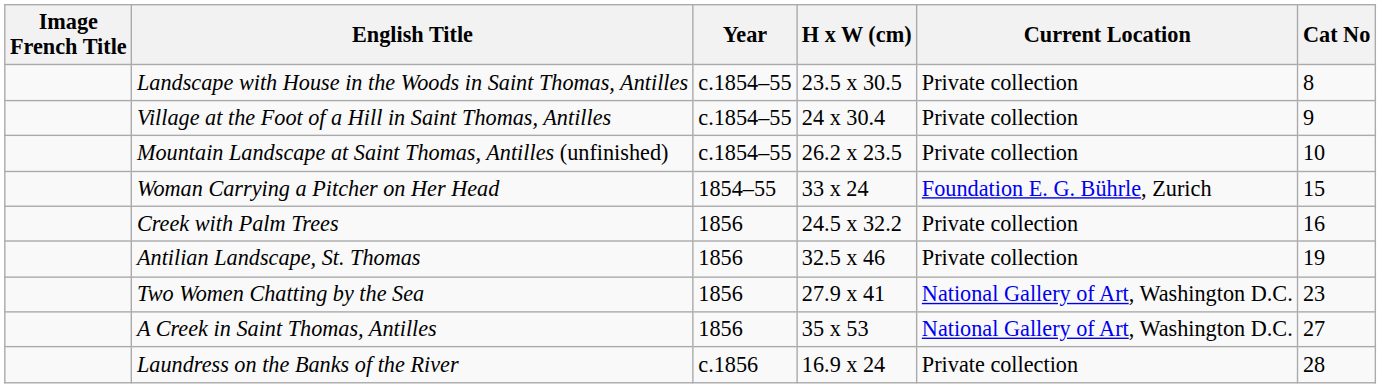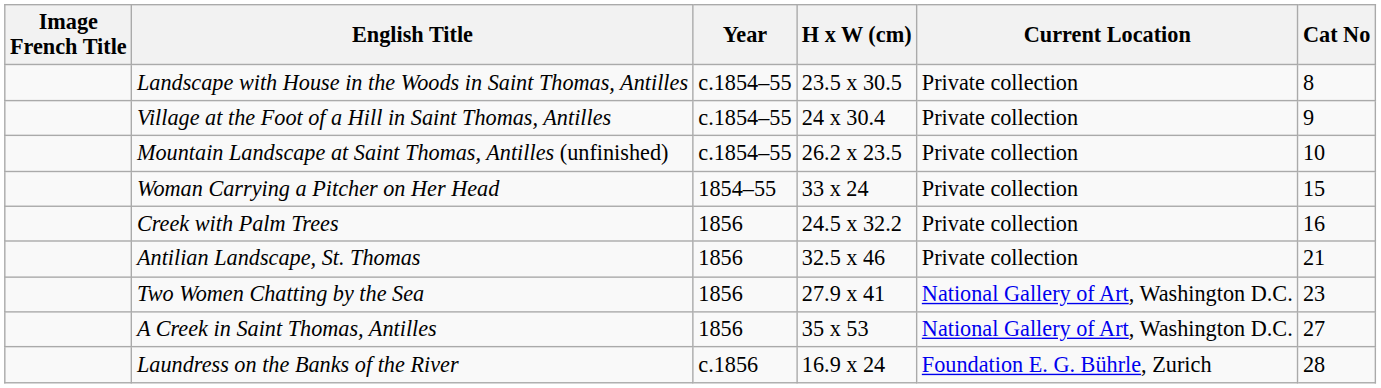Woman Carrying a Pitcher on Her Head | Current Location: Foundation E. G. Bührle, Zurich -> Private collection
Antilian Landscape, St. Thomas | Cat No: 19 -> 21
Laundress on the Banks of the River | Current Location: Private collection -> Foundation E. G. Bührle, Zurich
